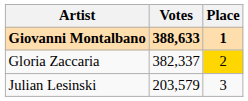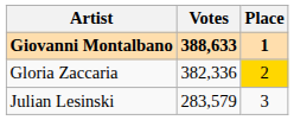Gloria Zaccaria | Votes: 382,337 -> 382,336
Julian Lesinski | Votes: 203,579 -> 283,579
